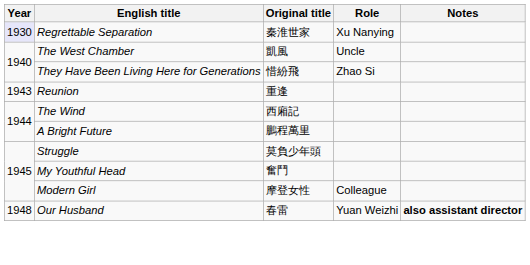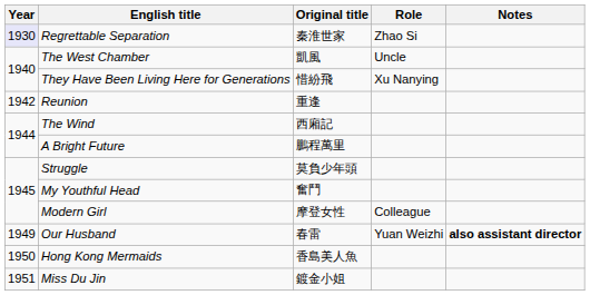Regrettable Separation | Role: Xu Nanying -> Zhao Si
They Have Been Living Here for Generations | Role: Zhao Si -> Xu Nanying
Reunion | Year: 1943 -> 1942
Our Husband | Year: 1948 -> 1949
+ row: 1950 | Hong Kong Mermaids | 香島美人魚
+ row: 1951 | Miss Du Jin | 鍍金小姐
